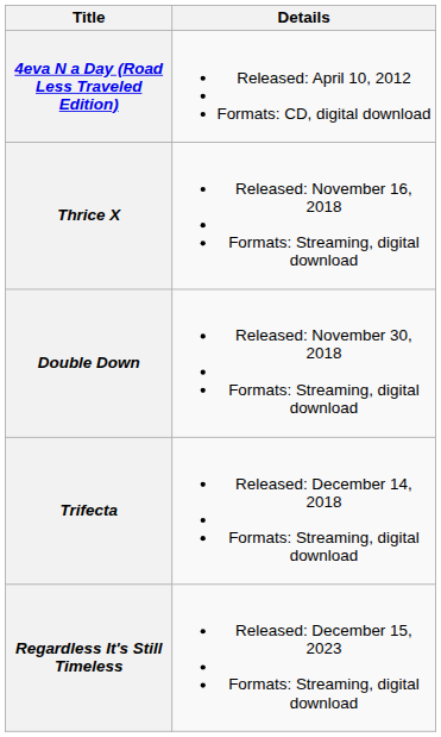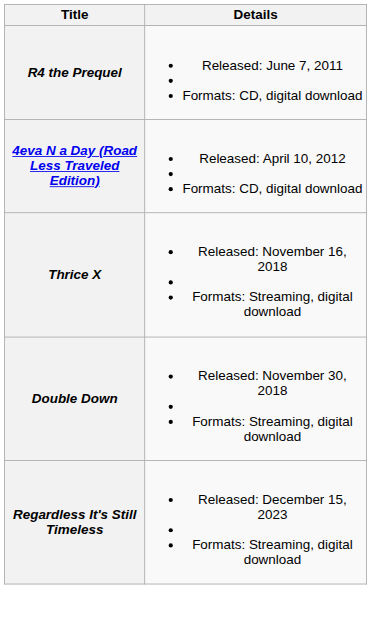+ row: R4 the Prequel | Released: June 7, 2011 Formats: CD, digital download
- row: Trifecta | Released: December 14, 2018 Formats: Streaming, digital download
